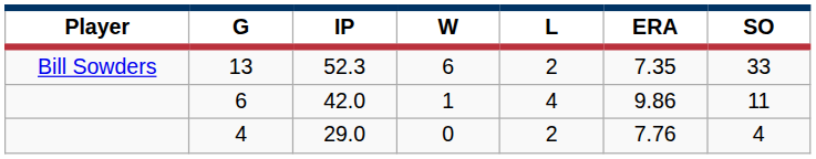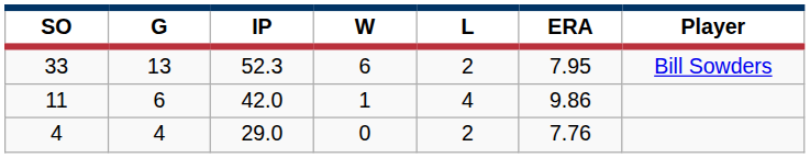columns swapped: Player <-> SO
13 | ERA: 7.35 -> 7.95
